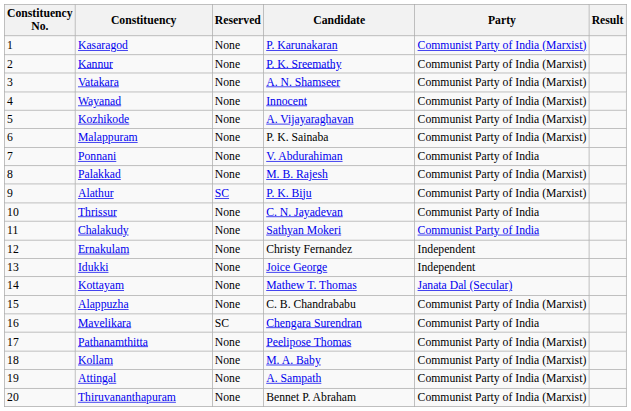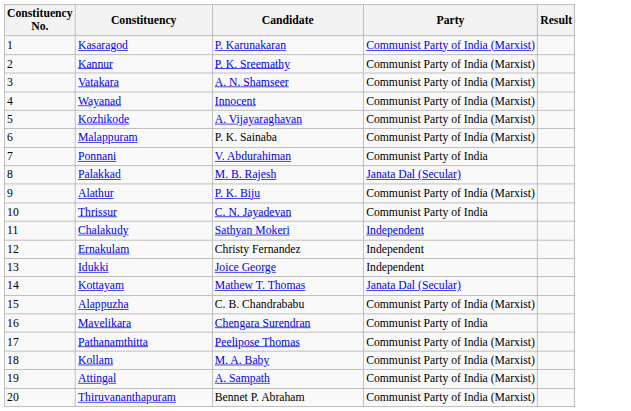- column: Reserved | None | None | None | None | None | None | None | None | SC | None | None | None | None | None | None | SC | None | None | None | None
Palakkad | Party: Communist Party of India (Marxist) -> Janata Dal (Secular)
Chalakudy | Party: Communist Party of India -> Independent
